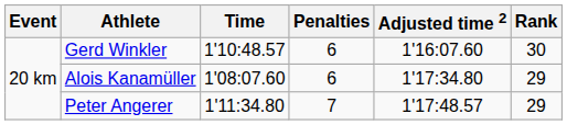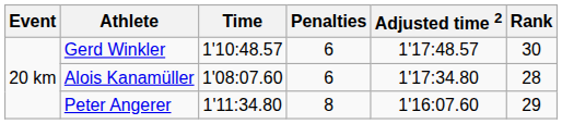Gerd Winkler | Adjusted time 2: 1'16:07.60 -> 1'17:48.57
Alois Kanamüller | Rank: 29 -> 28
Peter Angerer | Penalties: 7 -> 8
Peter Angerer | Adjusted time 2: 1'17:48.57 -> 1'16:07.60
